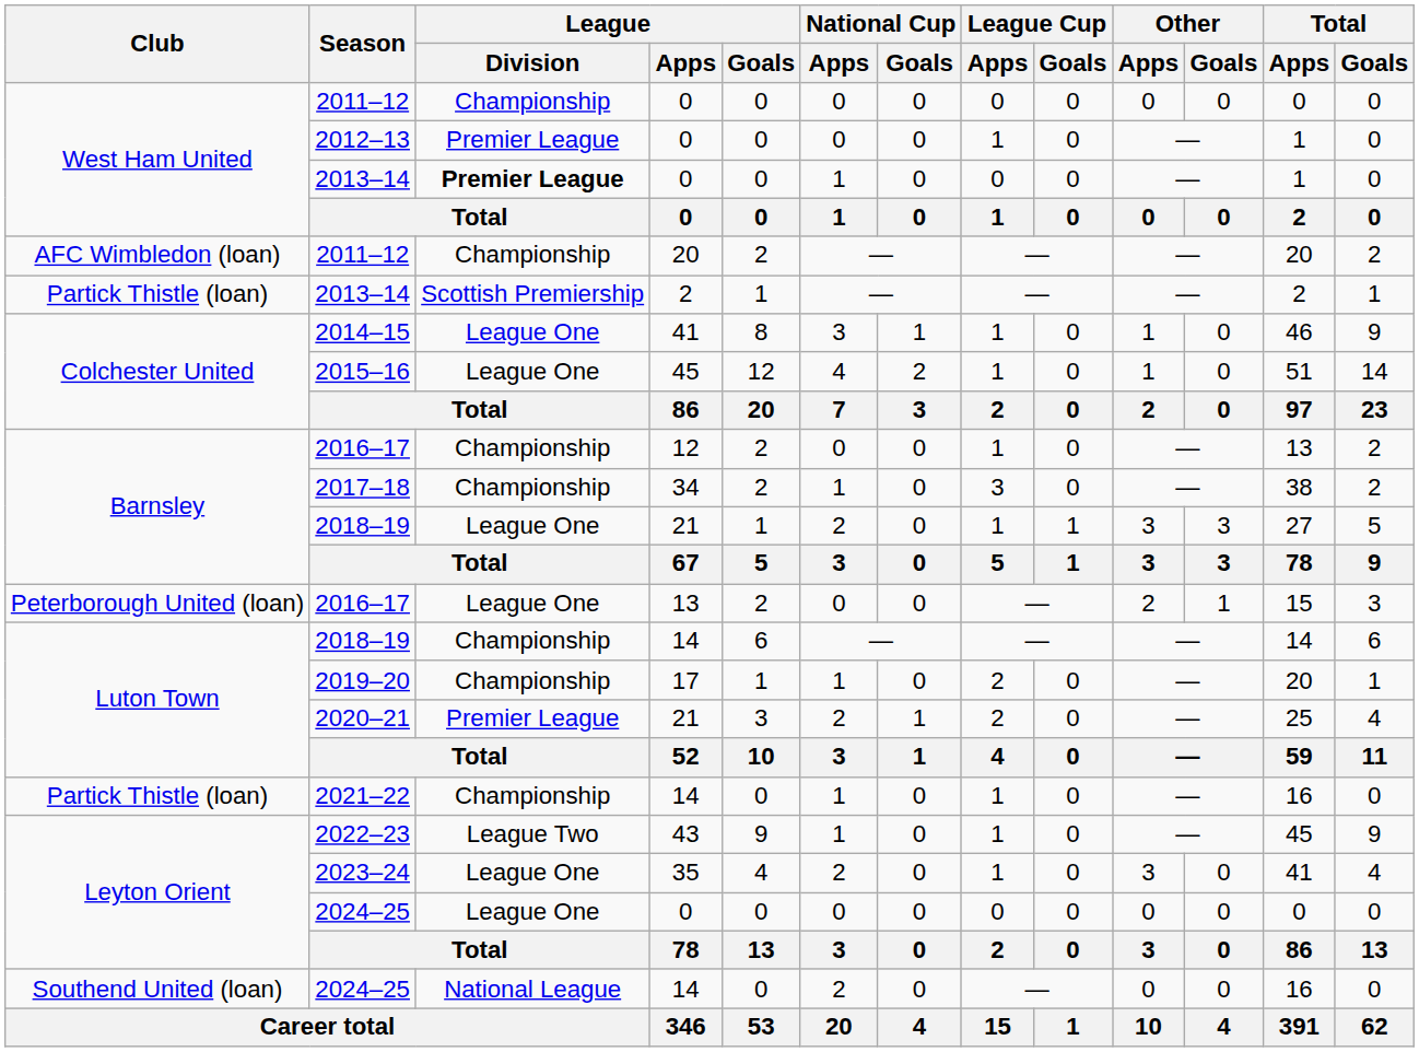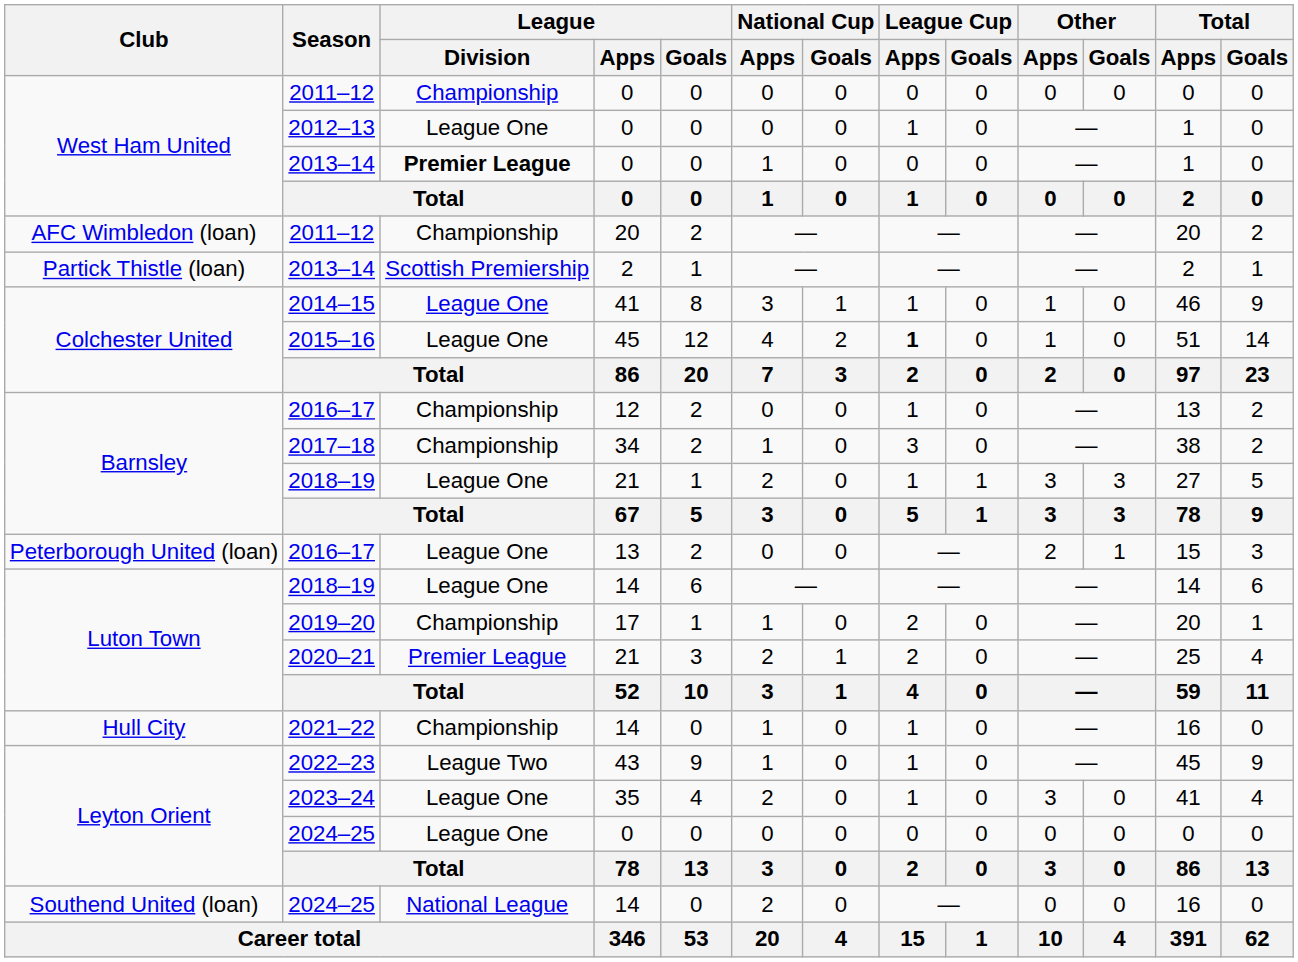2012–13 | League / Division: Premier League -> League One
2015–16 | League Cup / Apps: normal -> bold
2018–19 / 14 | League / Division: Championship -> League One
2021–22 | Club: Partick Thistle (loan) -> Hull City
